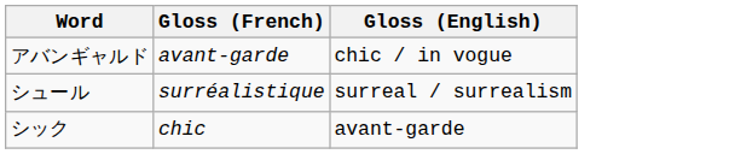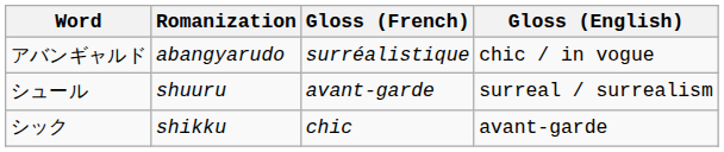+ column: Romanization | abangyarudo | shuuru | shikku
アバンギャルド | Gloss (French): avant-garde -> surréalistique
シュール | Gloss (French): surréalistique -> avant-garde
